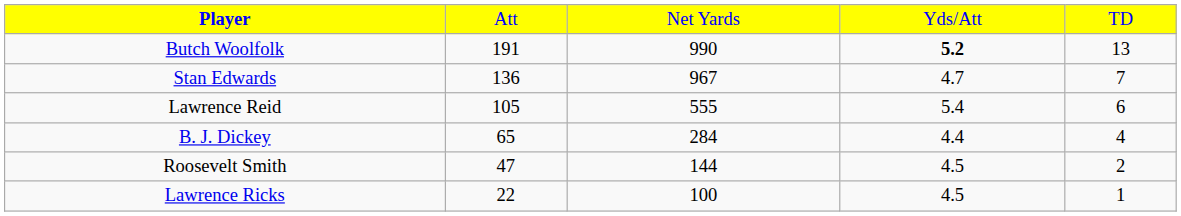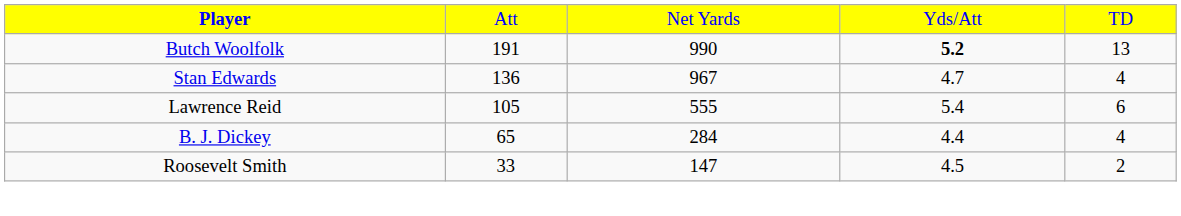Stan Edwards | column 5: 7 -> 4
Roosevelt Smith | column 2: 47 -> 33
Roosevelt Smith | column 3: 144 -> 147
- row: Lawrence Ricks | 22 | 100 | 4.5 | 1
